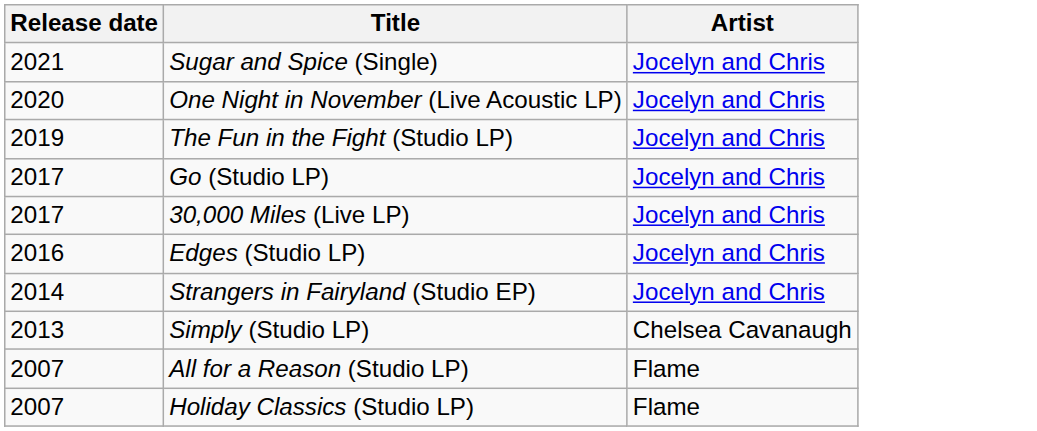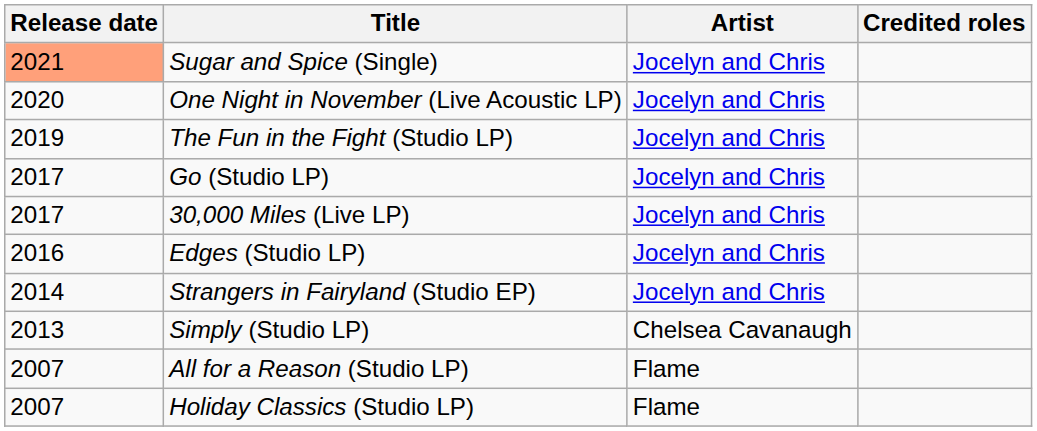+ column: Credited roles
Sugar and Spice (Single) | Release date: no background -> lightsalmon background
